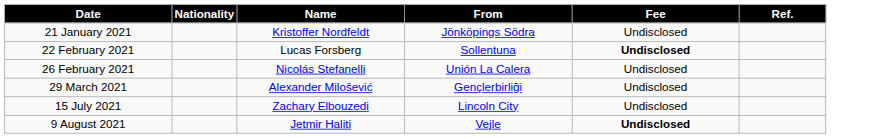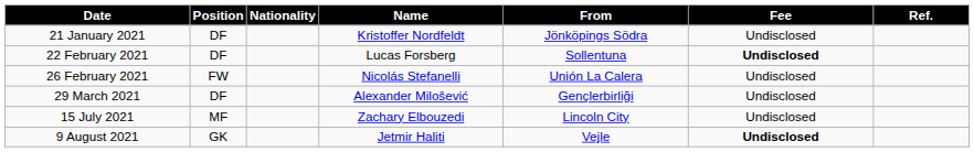+ column: Position | DF | DF | FW | DF | MF | GK
